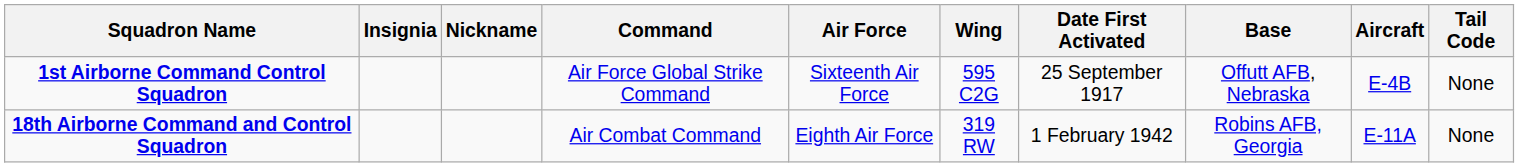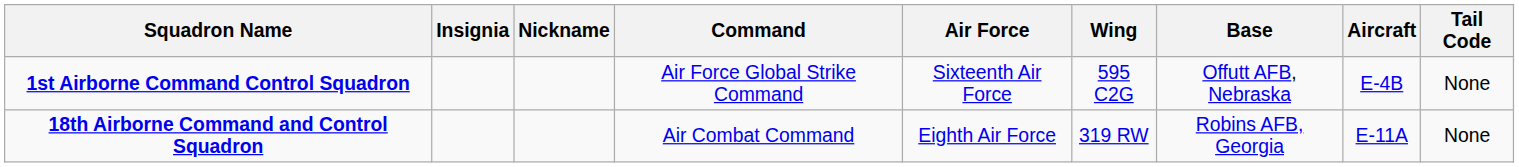- column: Date First Activated | 25 September 1917 | 1 February 1942
